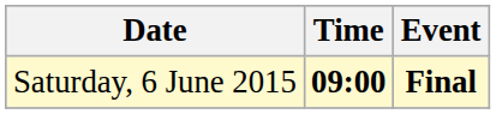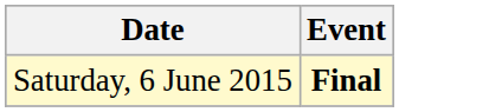- column: Time | 09:00
